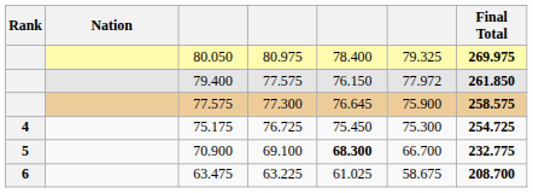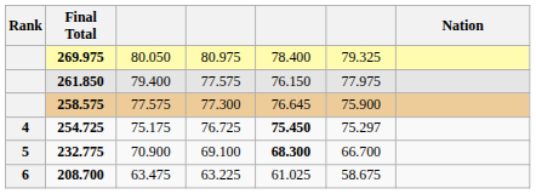columns swapped: Nation <-> Final Total
79.400 | column 6: 77.972 -> 77.975
75.175 | column 5: normal -> bold
75.175 | column 6: 75.300 -> 75.297
